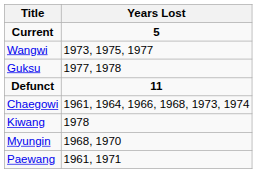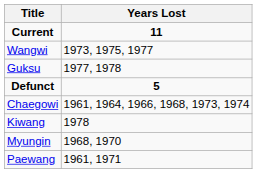Current | Years Lost: 5 -> 11
Defunct | Years Lost: 11 -> 5
